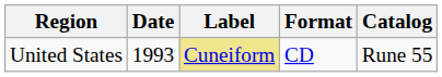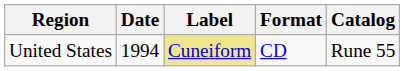United States | Date: 1993 -> 1994
